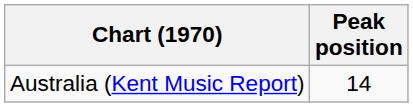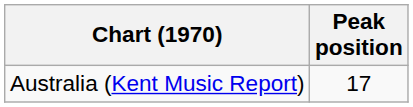Australia (Kent Music Report) | Peak position: 14 -> 17
